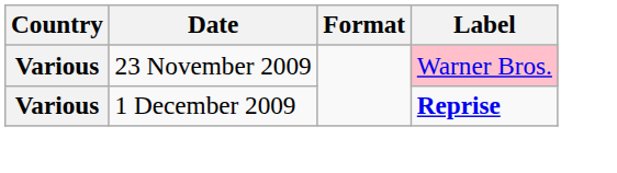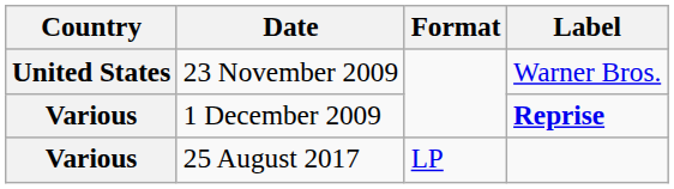23 November 2009 | Country: Various -> United States
23 November 2009 | Label: pink background -> no background
+ row: Various | 25 August 2017 | LP
